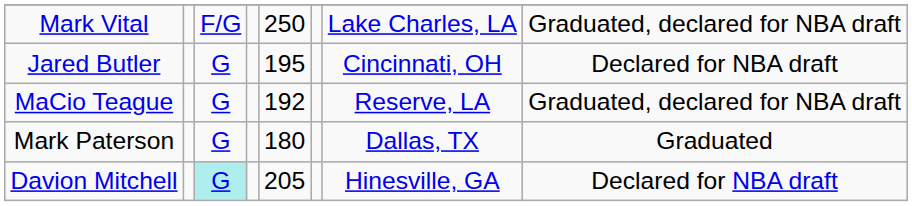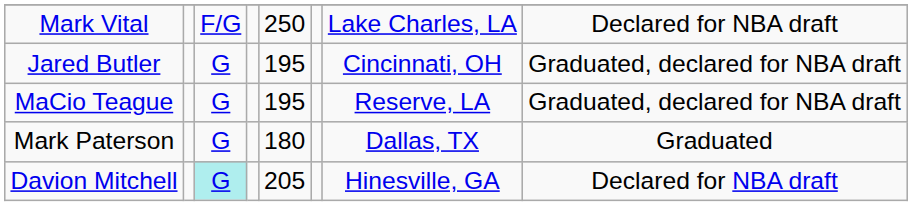Mark Vital | column 8: Graduated, declared for NBA draft -> Declared for NBA draft
Jared Butler | column 8: Declared for NBA draft -> Graduated, declared for NBA draft
MaCio Teague | column 5: 192 -> 195
